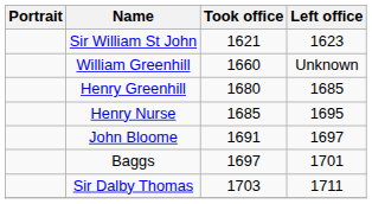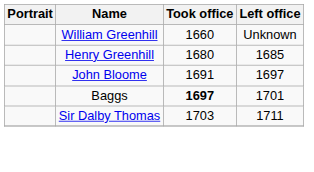- row: Sir William St John | 1621 | 1623
- row: Henry Nurse | 1685 | 1695
Baggs | Took office: normal -> bold
